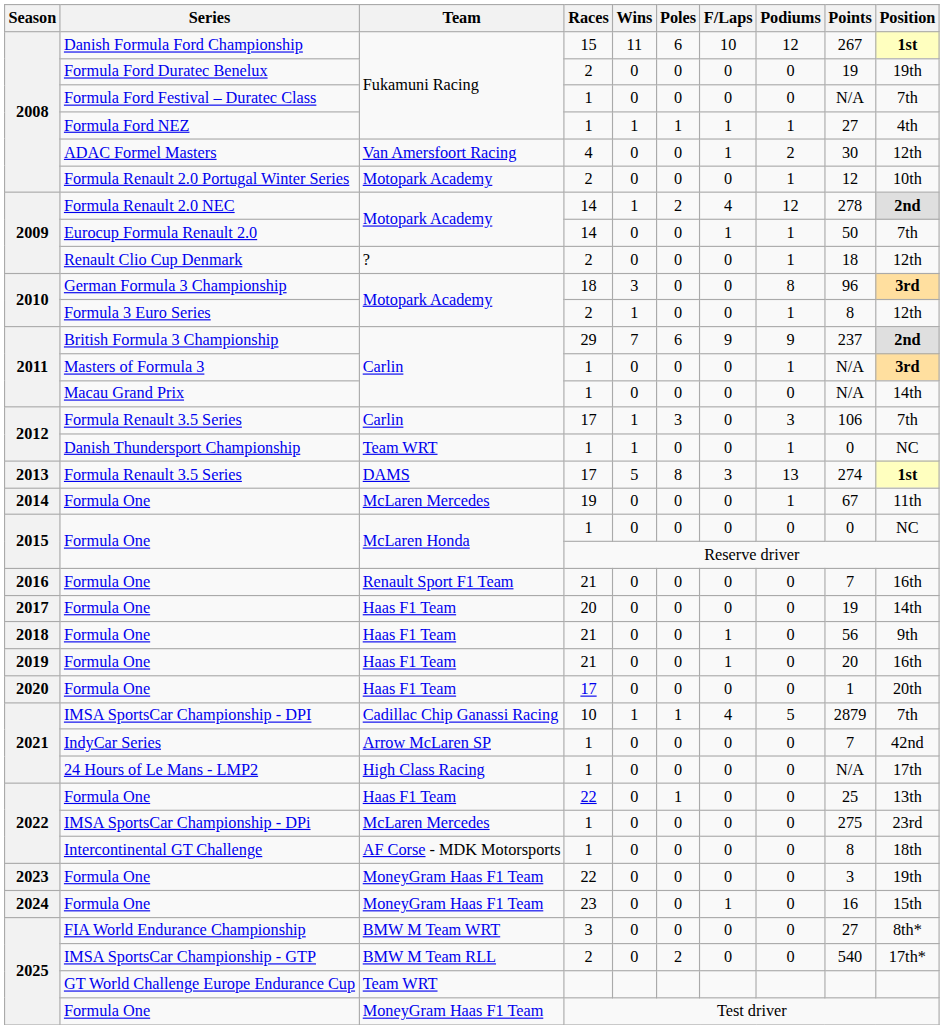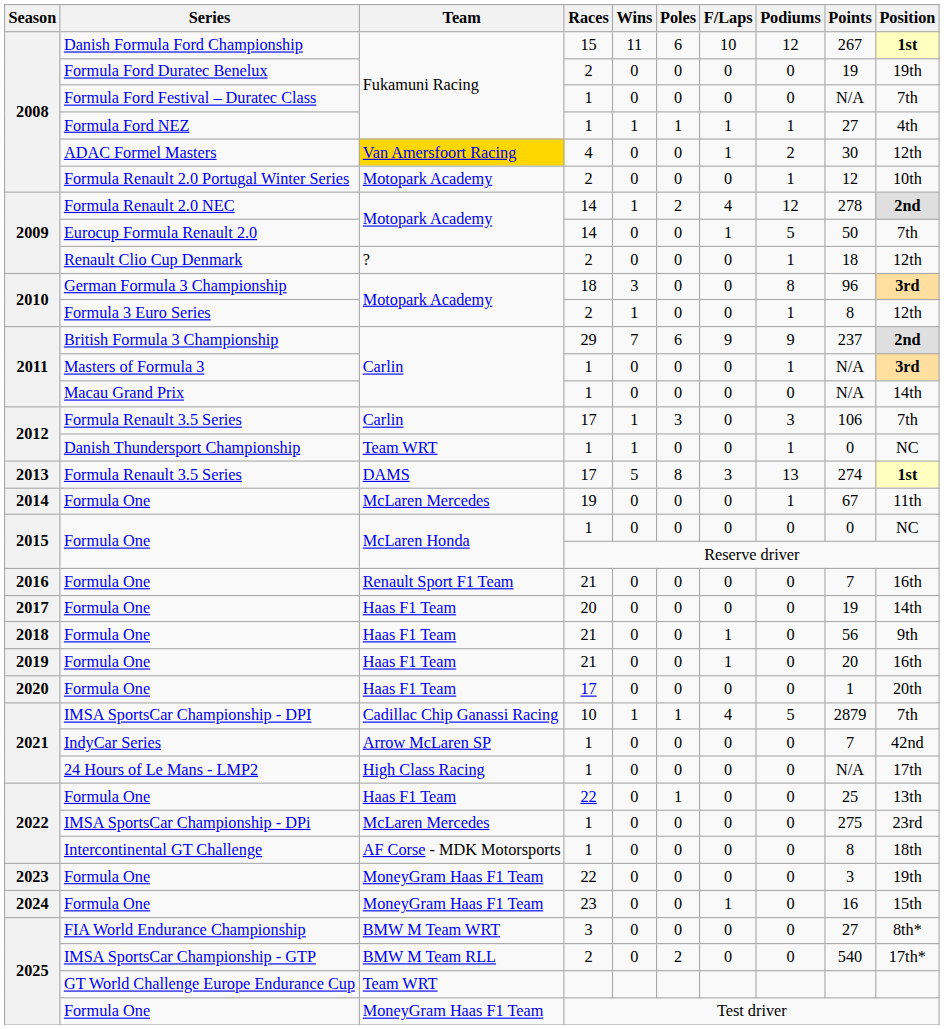ADAC Formel Masters | Team: no background -> gold background
Eurocup Formula Renault 2.0 | Podiums: 1 -> 5
